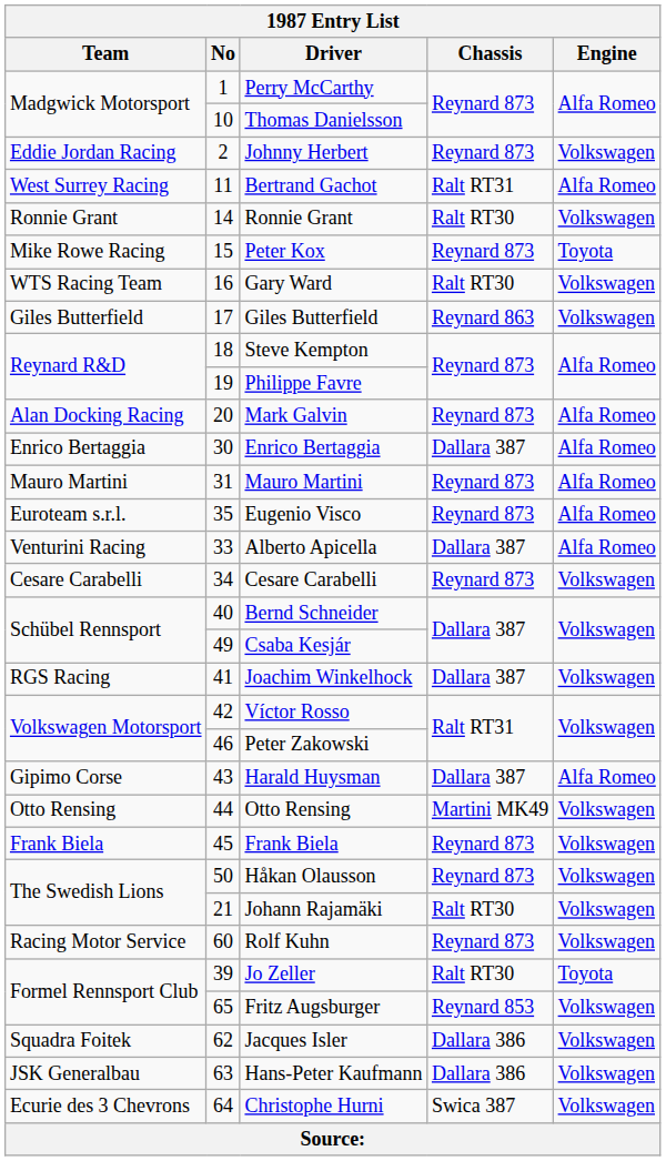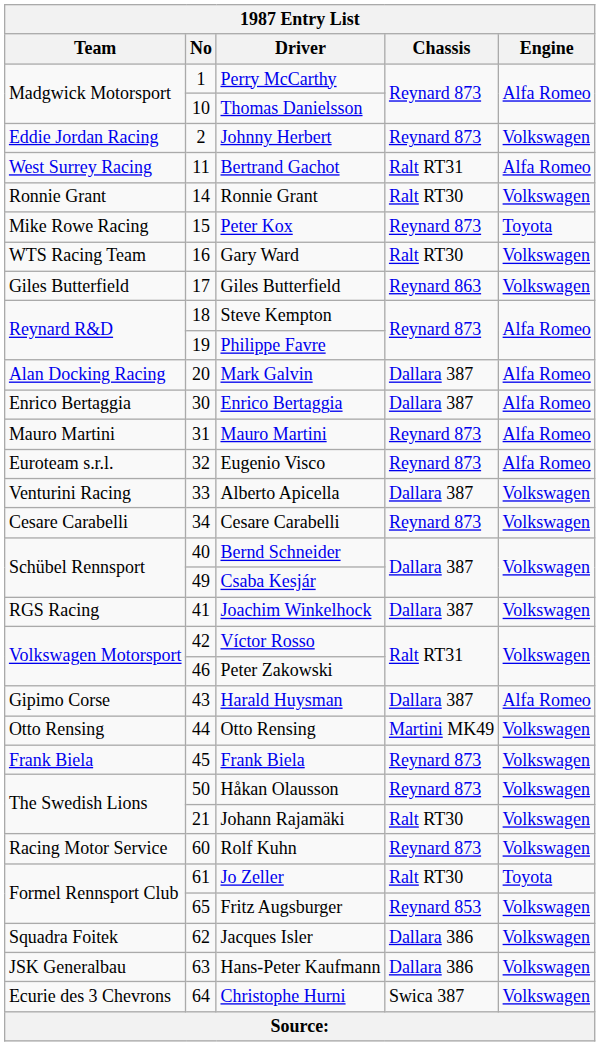Mark Galvin | Chassis: Reynard 873 -> Dallara 387
Eugenio Visco | No: 35 -> 32
Alberto Apicella | Engine: Alfa Romeo -> Volkswagen
Jo Zeller | No: 39 -> 61
